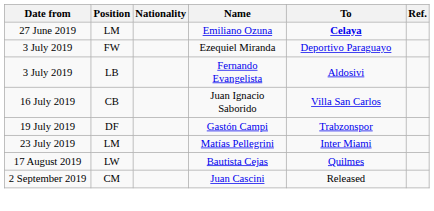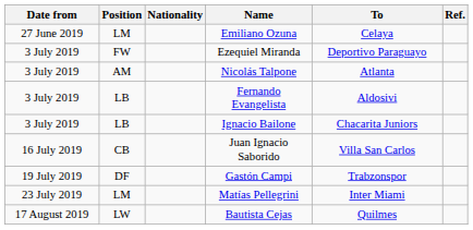Emiliano Ozuna | To: bold -> normal
+ row: 3 July 2019 | AM | Nicolás Talpone | Atlanta
+ row: 3 July 2019 | LB | Ignacio Bailone | Chacarita Juniors
- row: 2 September 2019 | CM | Juan Cascini | Released
